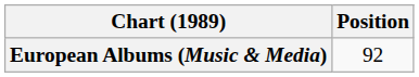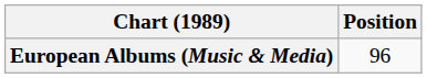European Albums (Music & Media) | Position: 92 -> 96
